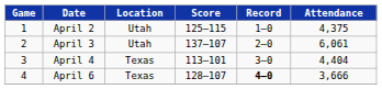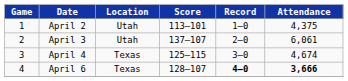April 2 | Score: 125–115 -> 113–101
April 4 | Score: 113–101 -> 125–115
April 4 | Attendance: 4,404 -> 4,674
April 6 | Attendance: normal -> bold
